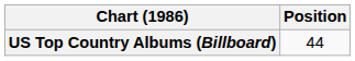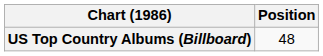US Top Country Albums (Billboard) | Position: 44 -> 48
